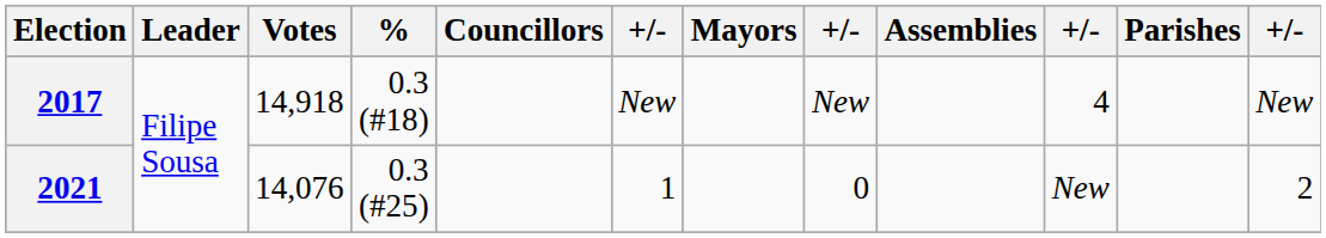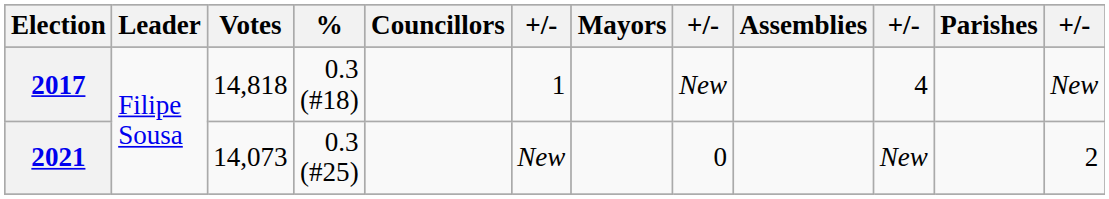2017 | Votes: 14,918 -> 14,818
2017 | column 6: New -> 1
2021 | Votes: 14,076 -> 14,073
2021 | column 6: 1 -> New
